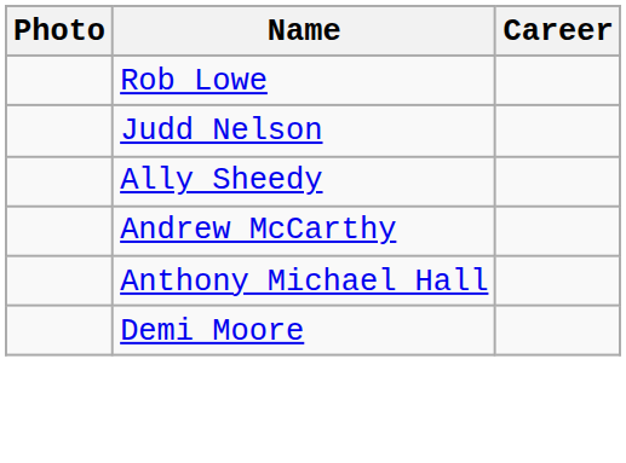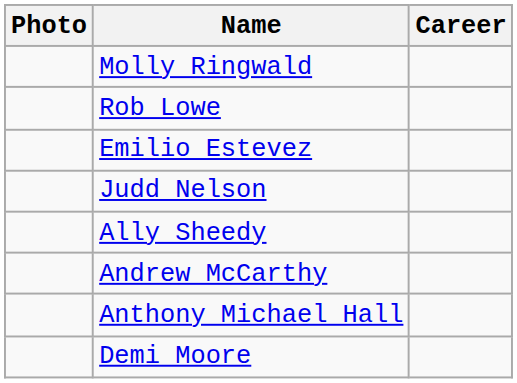+ row: Molly Ringwald
+ row: Emilio Estevez
